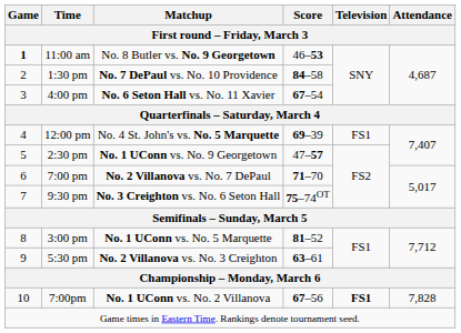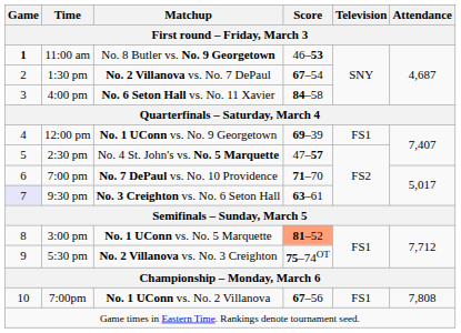1:30 pm | Matchup: No. 7 DePaul vs. No. 10 Providence -> No. 2 Villanova vs. No. 7 DePaul
1:30 pm | Score: 84–58 -> 67–54
4:00 pm | Score: 67–54 -> 84–58
12:00 pm | Matchup: No. 4 St. John's vs. No. 5 Marquette -> No. 1 UConn vs. No. 9 Georgetown
2:30 pm | Matchup: No. 1 UConn vs. No. 9 Georgetown -> No. 4 St. John's vs. No. 5 Marquette
7:00 pm | Matchup: No. 2 Villanova vs. No. 7 DePaul -> No. 7 DePaul vs. No. 10 Providence
9:30 pm | Game: no background -> lavender background
9:30 pm | Score: 75–74OT -> 63–61
3:00 pm | Score: no background -> lightsalmon background
5:30 pm | Score: 63–61 -> 75–74OT
7:00pm | Television: bold -> normal
7:00pm | Attendance: 7,828 -> 7,808
